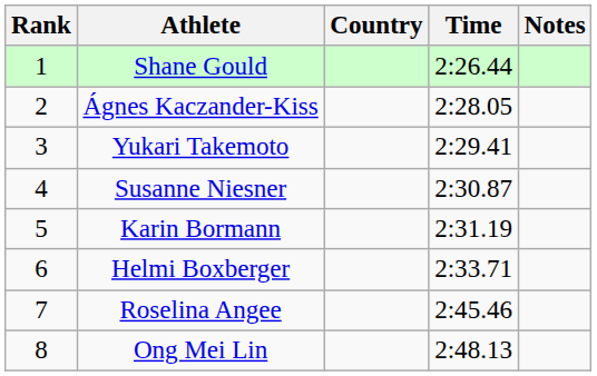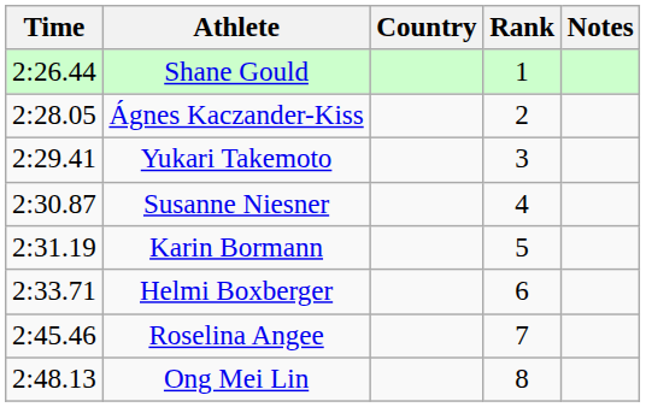columns swapped: Rank <-> Time
